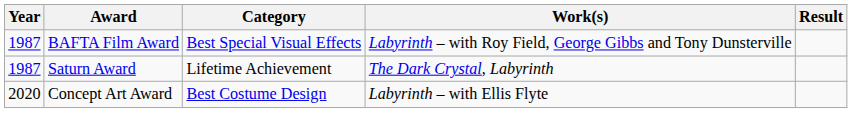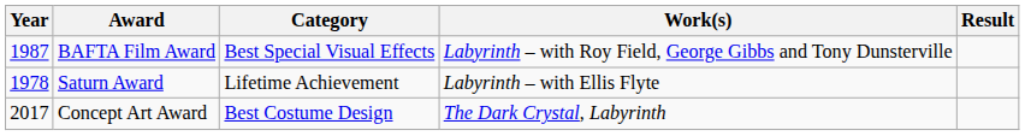Saturn Award | Year: 1987 -> 1978
Saturn Award | Work(s): The Dark Crystal, Labyrinth -> Labyrinth – with Ellis Flyte
Concept Art Award | Year: 2020 -> 2017
Concept Art Award | Work(s): Labyrinth – with Ellis Flyte -> The Dark Crystal, Labyrinth
